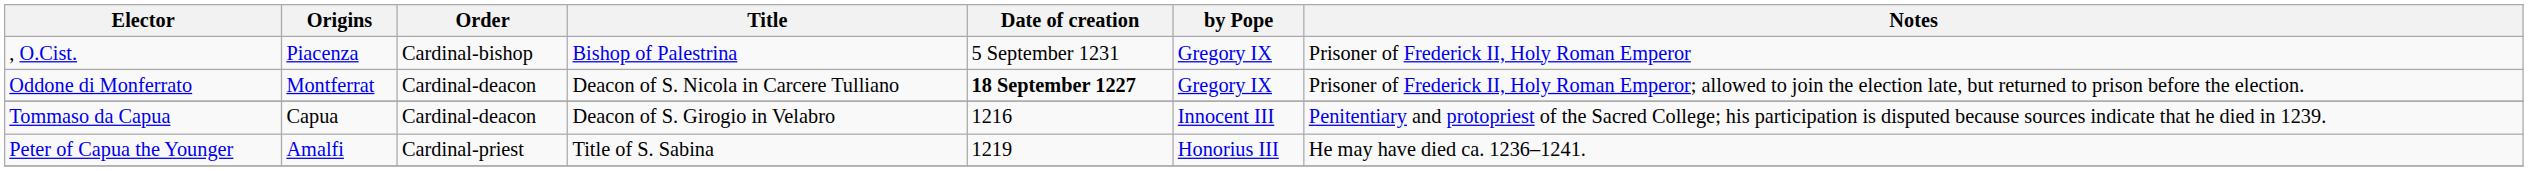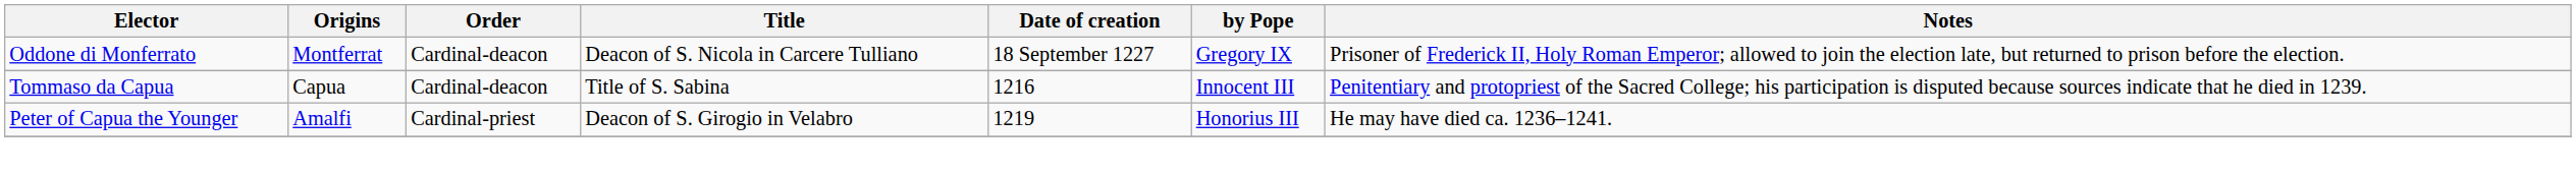- row: , O.Cist. | Piacenza | Cardinal-bishop | Bishop of Palestrina | 5 September 1231 | Gregory IX | Prisoner of Frederick II, Holy Roman Emperor
Oddone di Monferrato | Date of creation: bold -> normal
Tommaso da Capua | Title: Deacon of S. Girogio in Velabro -> Title of S. Sabina
Peter of Capua the Younger | Title: Title of S. Sabina -> Deacon of S. Girogio in Velabro
